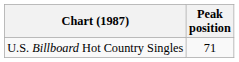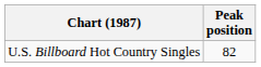U.S. Billboard Hot Country Singles | Peak position: 71 -> 82
